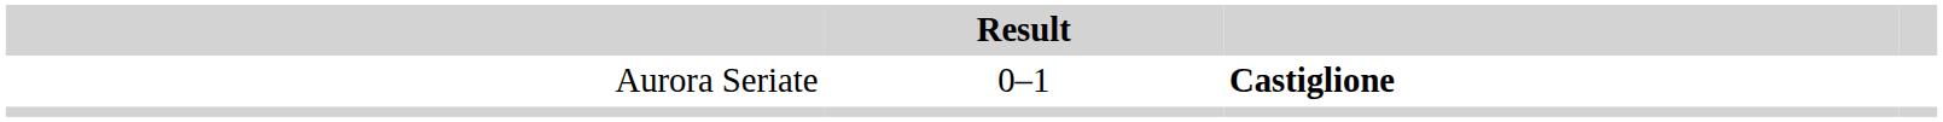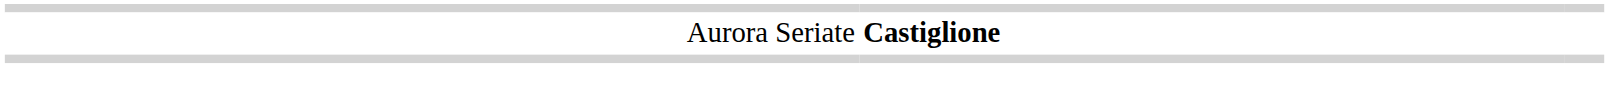- column: Result | 0–1
